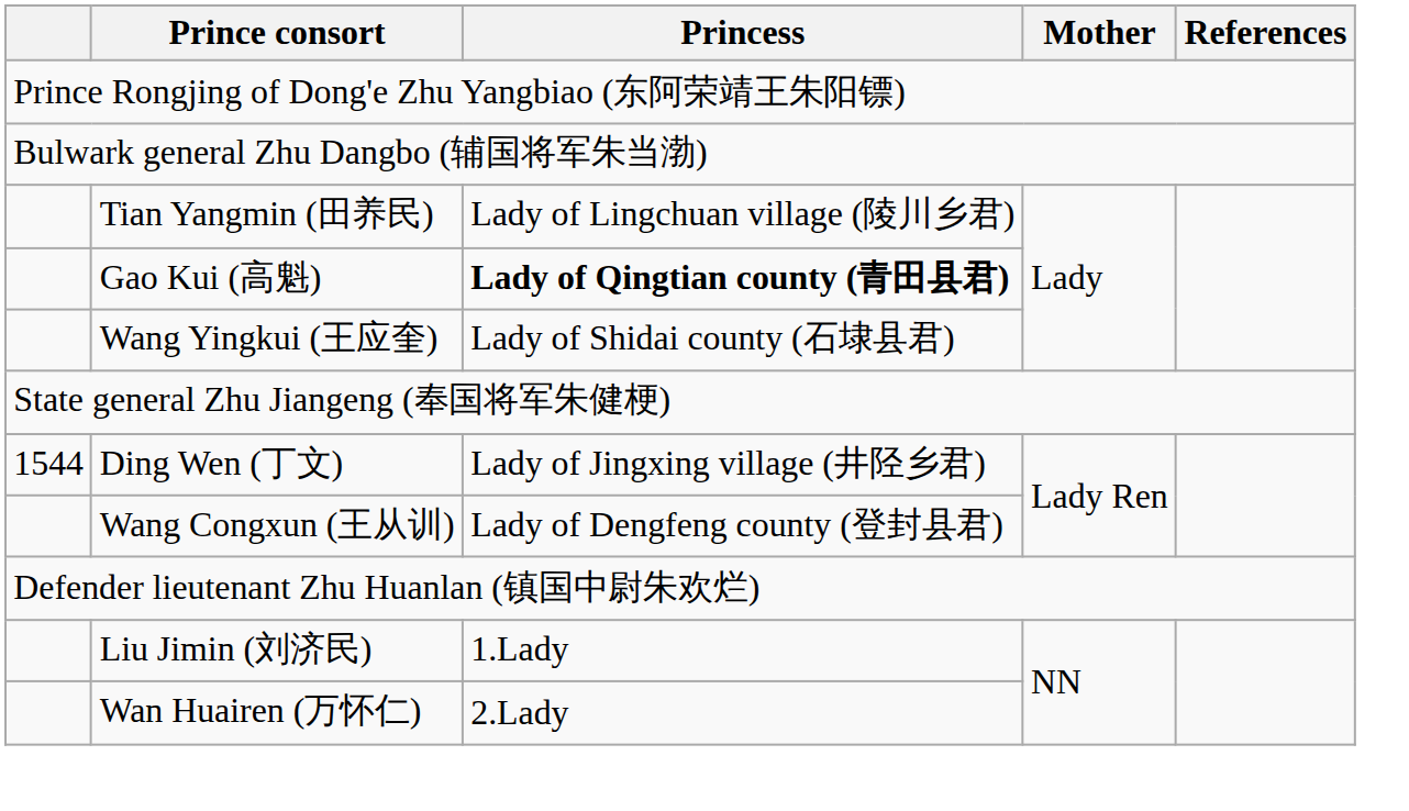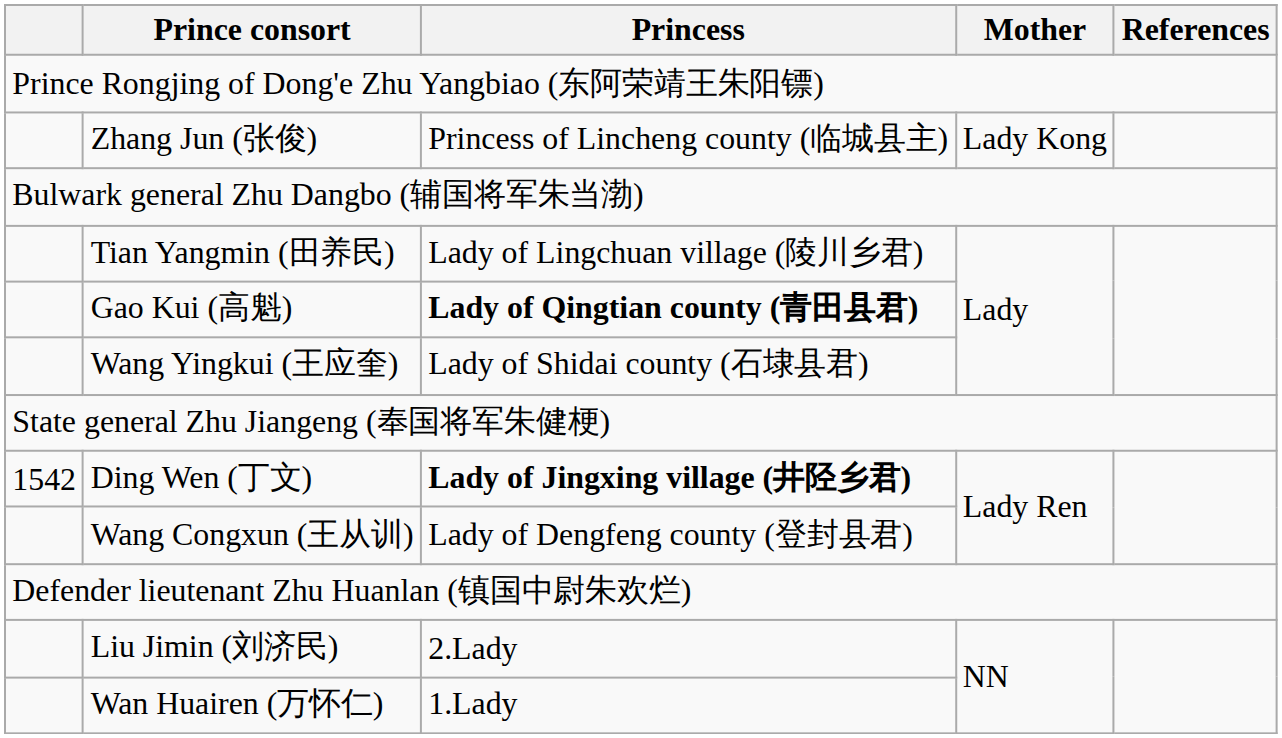+ row: Zhang Jun (张俊) | Princess of Lincheng county (临城县主) | Lady Kong
Ding Wen (丁文) | column 1: 1544 -> 1542
Ding Wen (丁文) | Princess: normal -> bold
Liu Jimin (刘济民) | Princess: 1.Lady -> 2.Lady
Wan Huairen (万怀仁) | Princess: 2.Lady -> 1.Lady
